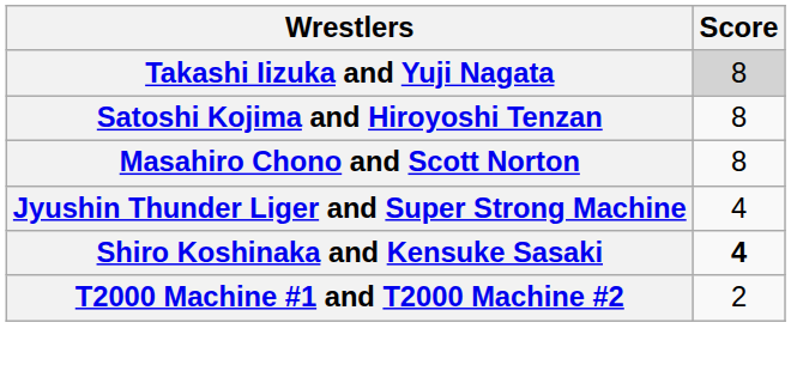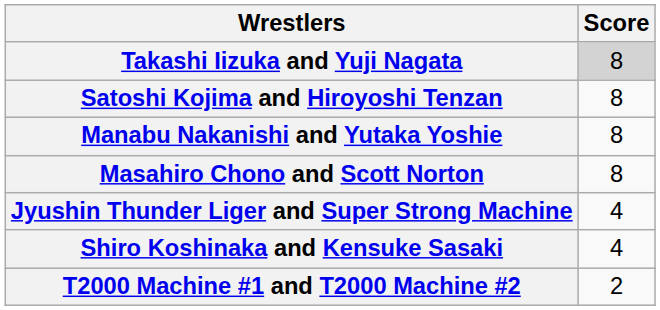+ row: Manabu Nakanishi and Yutaka Yoshie | 8
Shiro Koshinaka and Kensuke Sasaki | Score: bold -> normal
